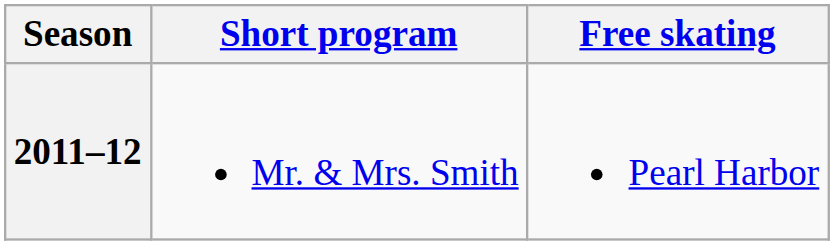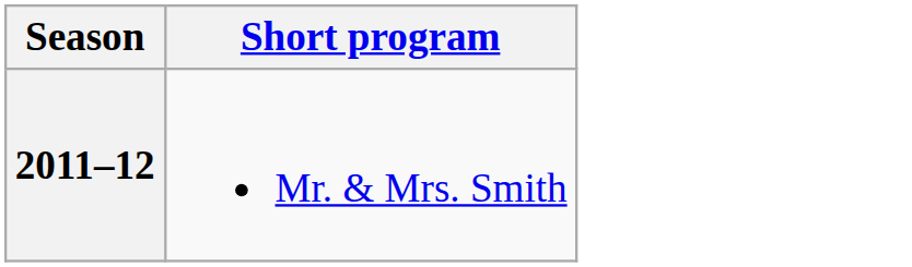- column: Free skating | Pearl Harbor
